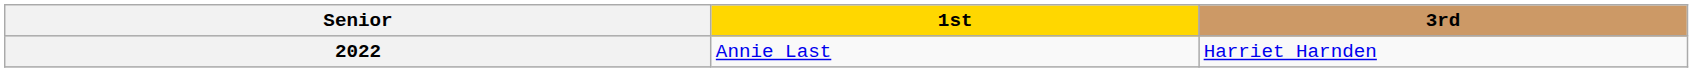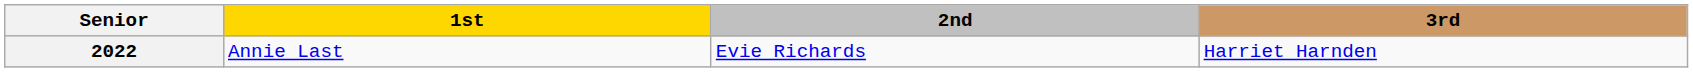+ column: 2nd | Evie Richards
